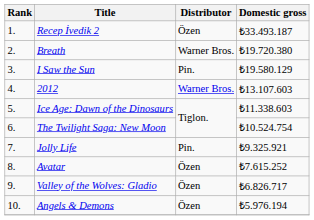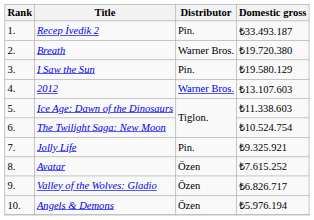Recep İvedik 2 | Distributor: Özen -> Pin.
